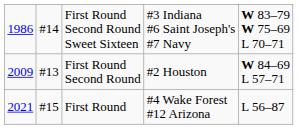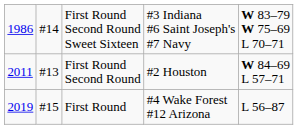First Round Second Round | column 1: 2009 -> 2011
First Round | column 1: 2021 -> 2019
